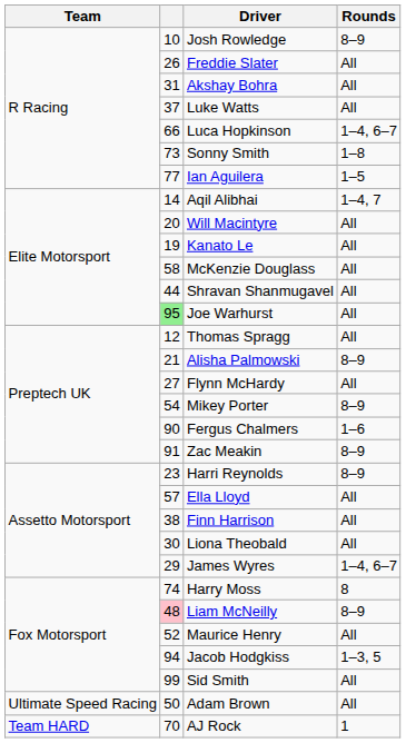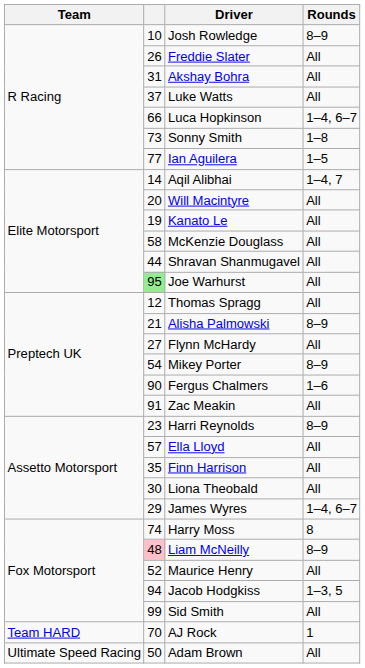Zac Meakin | Rounds: 8–9 -> All
Finn Harrison | column 2: 38 -> 35
rows swapped: Adam Brown <-> AJ Rock
